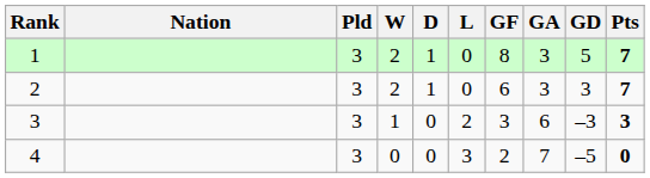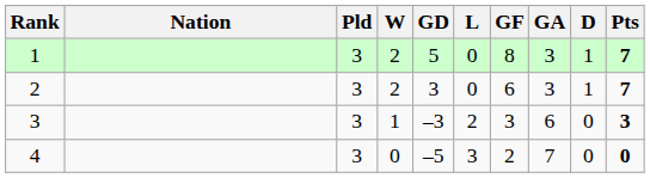columns swapped: D <-> GD
